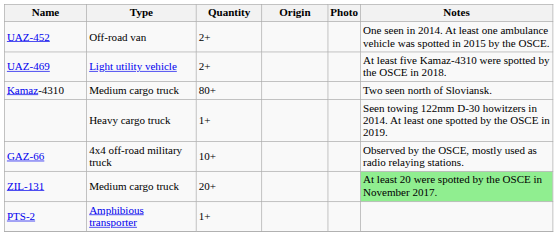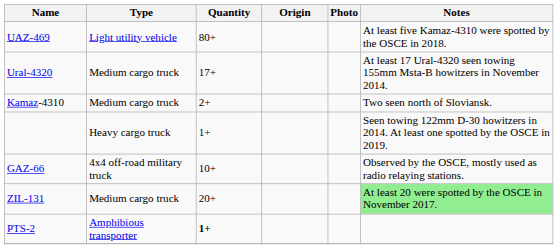- row: UAZ-452 | Off-road van | 2+ | One seen in 2014. At least one ambulance vehicle was spotted in 2015 by the OSCE.
UAZ-469 | Quantity: 2+ -> 80+
+ row: Ural-4320 | Medium cargo truck | 17+ | At least 17 Ural-4320 seen towing 155mm Msta-B howitzers in November 2014.
Kamaz-4310 | Quantity: 80+ -> 2+
PTS-2 | Quantity: normal -> bold
